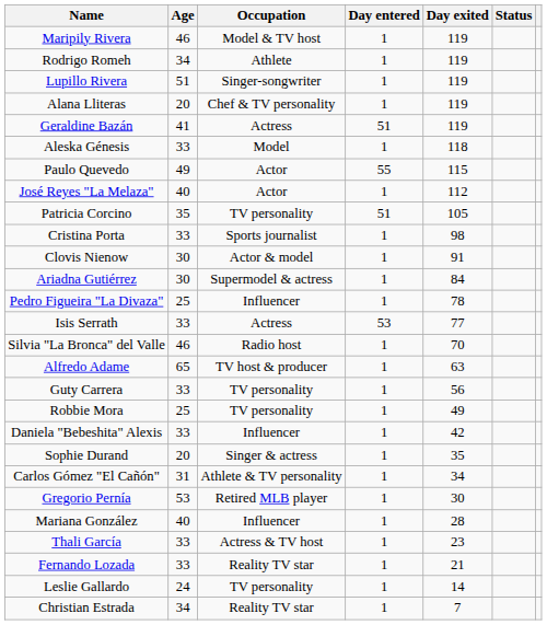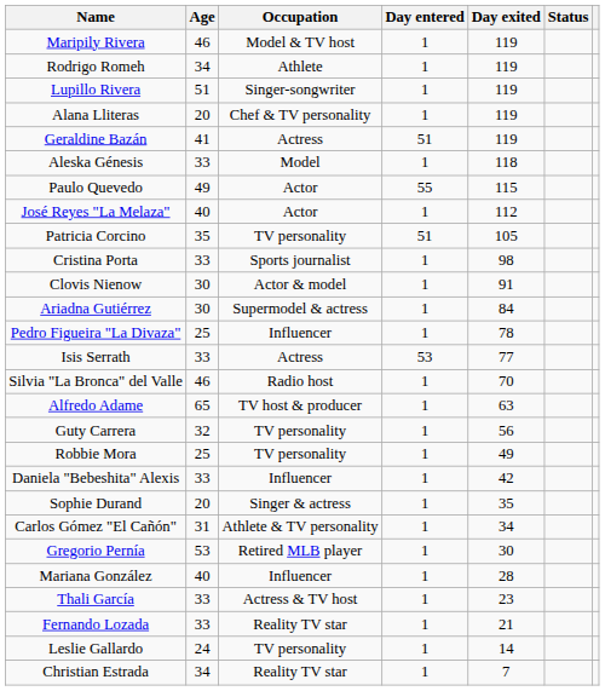Guty Carrera | Age: 33 -> 32
